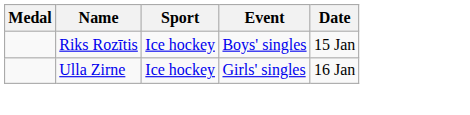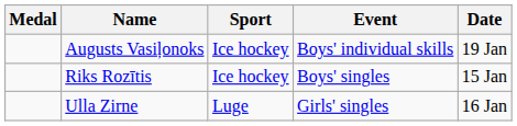+ row: Augusts Vasiļonoks | Ice hockey | Boys' individual skills | 19 Jan
Ulla Zirne | Sport: Ice hockey -> Luge
